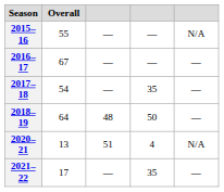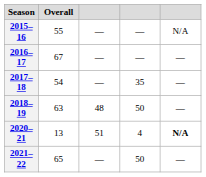2018–19 | Overall: 64 -> 63
2020–21 | column 5: normal -> bold
2021–22 | Overall: 17 -> 65
2021–22 | column 4: 35 -> 50
